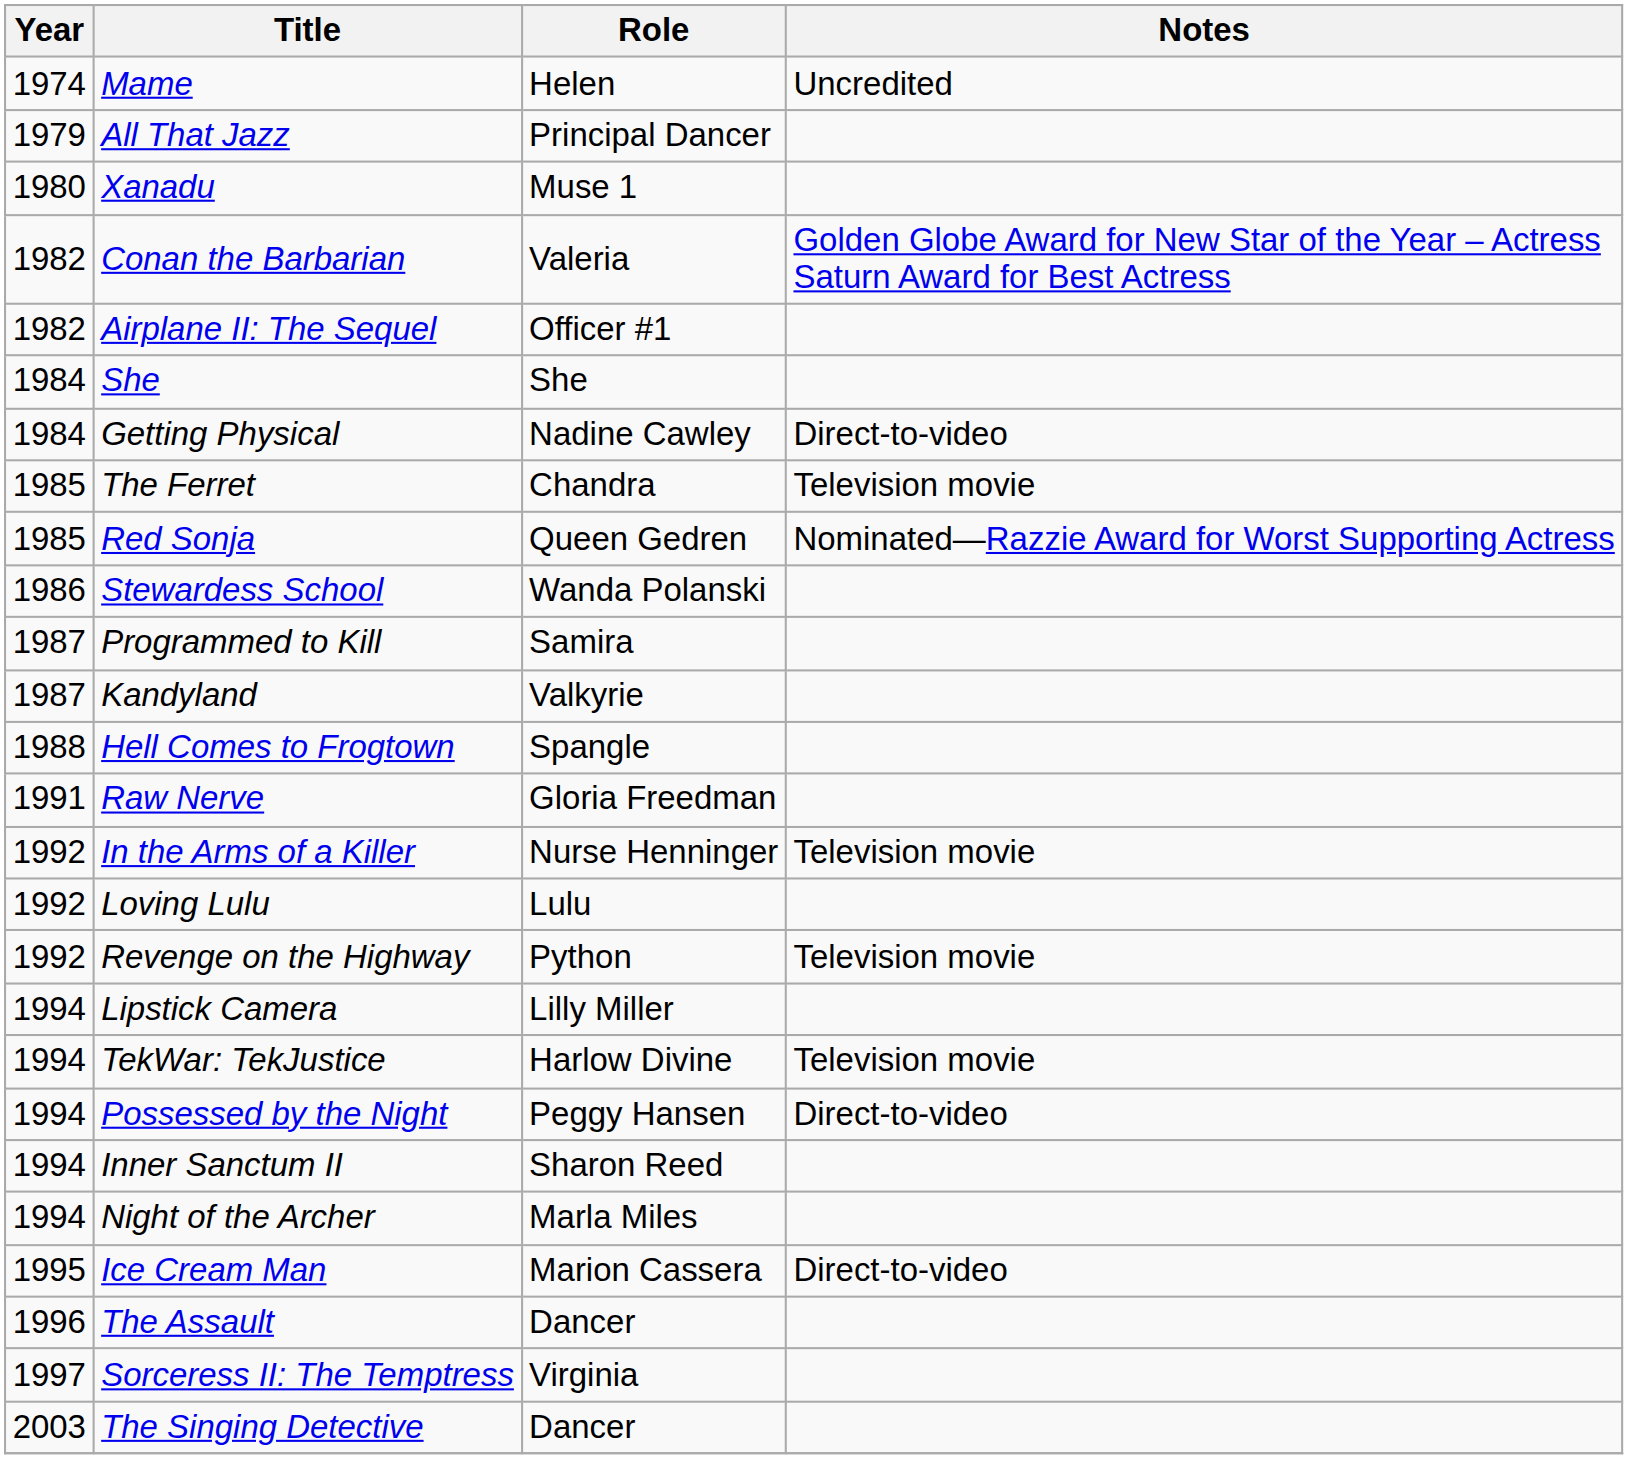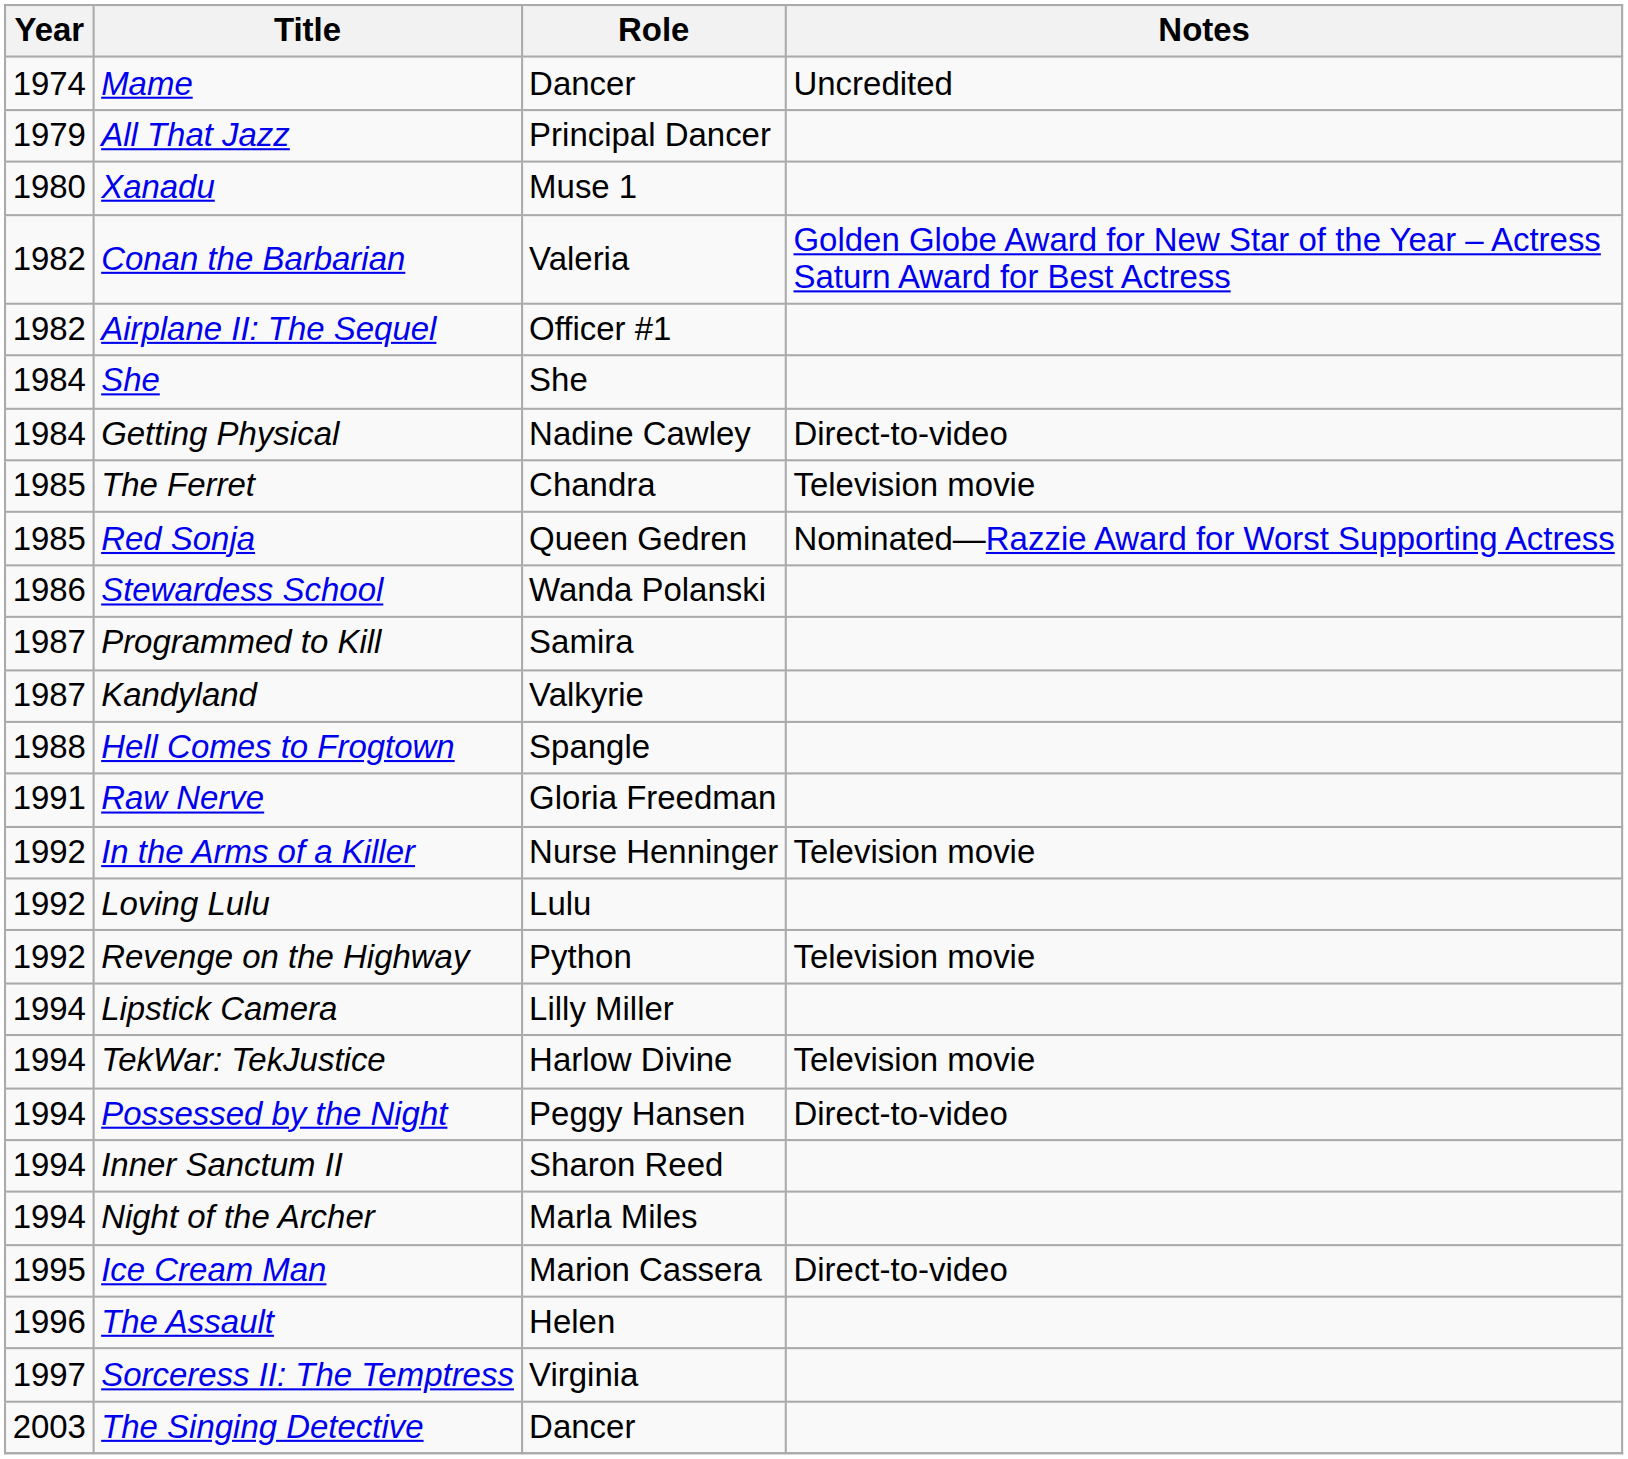Mame | Role: Helen -> Dancer
The Assault | Role: Dancer -> Helen
